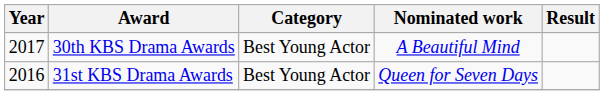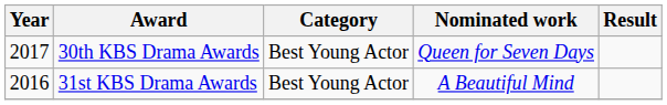30th KBS Drama Awards | Nominated work: A Beautiful Mind -> Queen for Seven Days
31st KBS Drama Awards | Nominated work: Queen for Seven Days -> A Beautiful Mind
